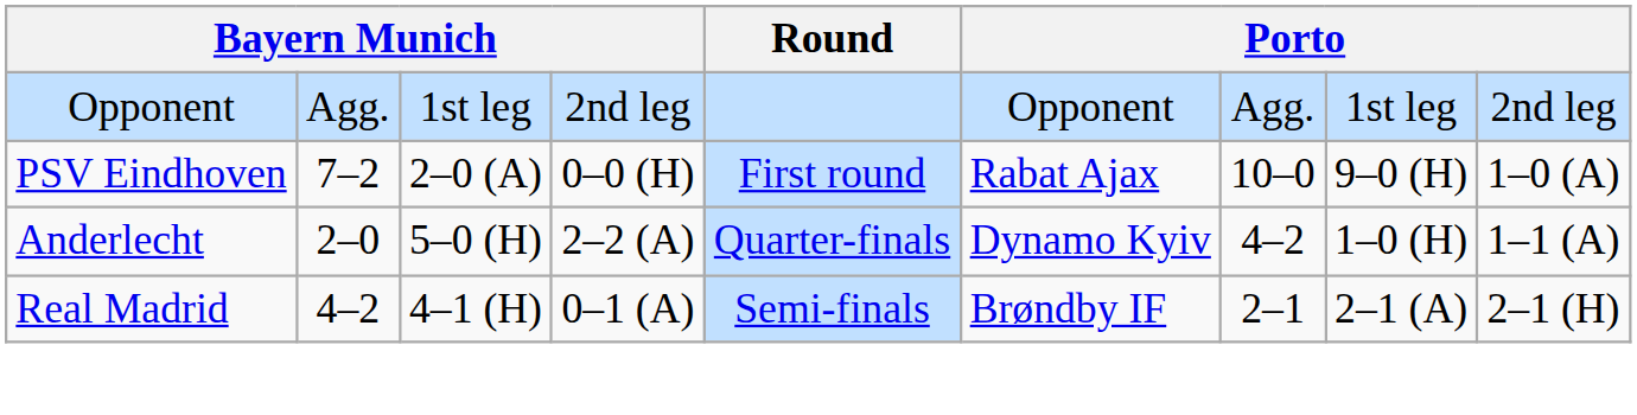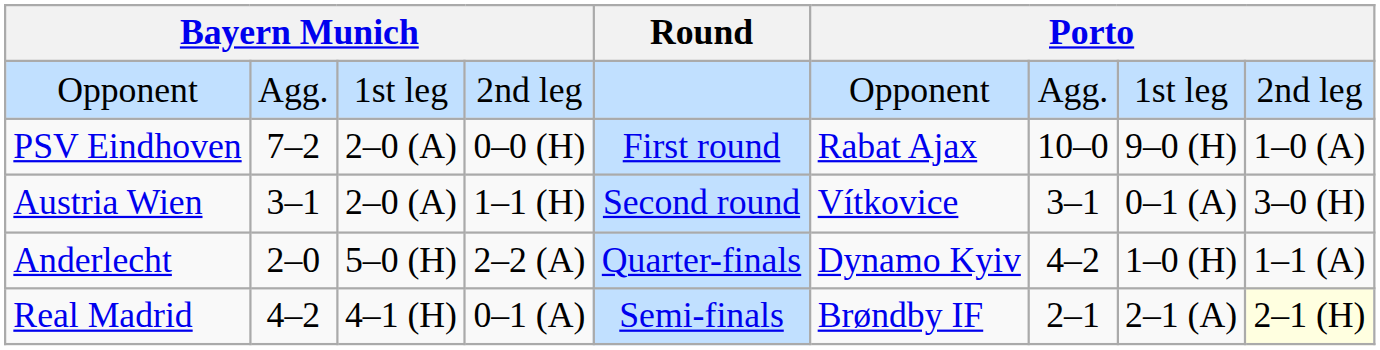+ row: Austria Wien | 3–1 | 2–0 (A) | 1–1 (H) | Second round | Vítkovice | 3–1 | 0–1 (A) | 3–0 (H)
Real Madrid | column 9: no background -> lightyellow background
